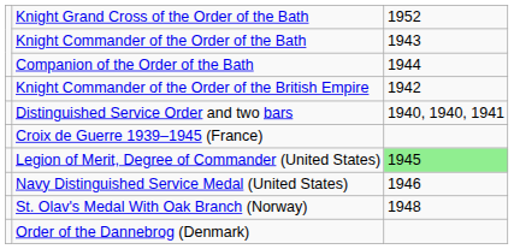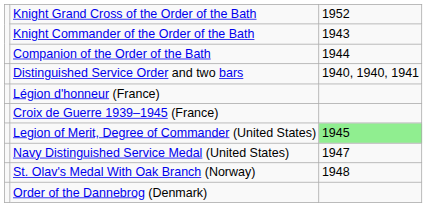- row: Knight Commander of the Order of the British Empire | 1942
+ row: Légion d'honneur (France)
Navy Distinguished Service Medal (United States) | column 3: 1946 -> 1947
